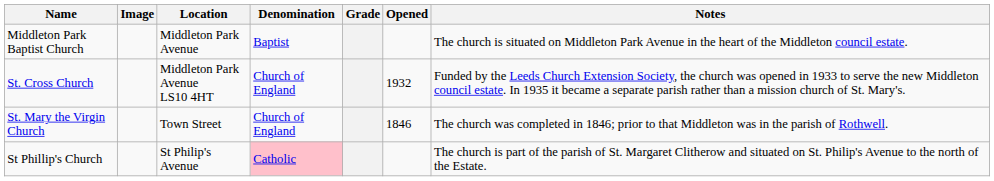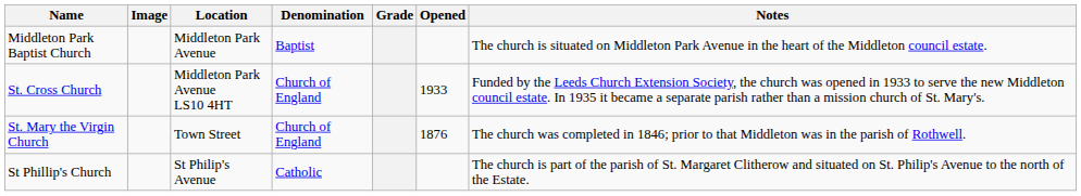St. Cross Church | Opened: 1932 -> 1933
St. Mary the Virgin Church | Opened: 1846 -> 1876
St Phillip's Church | Denomination: pink background -> no background
